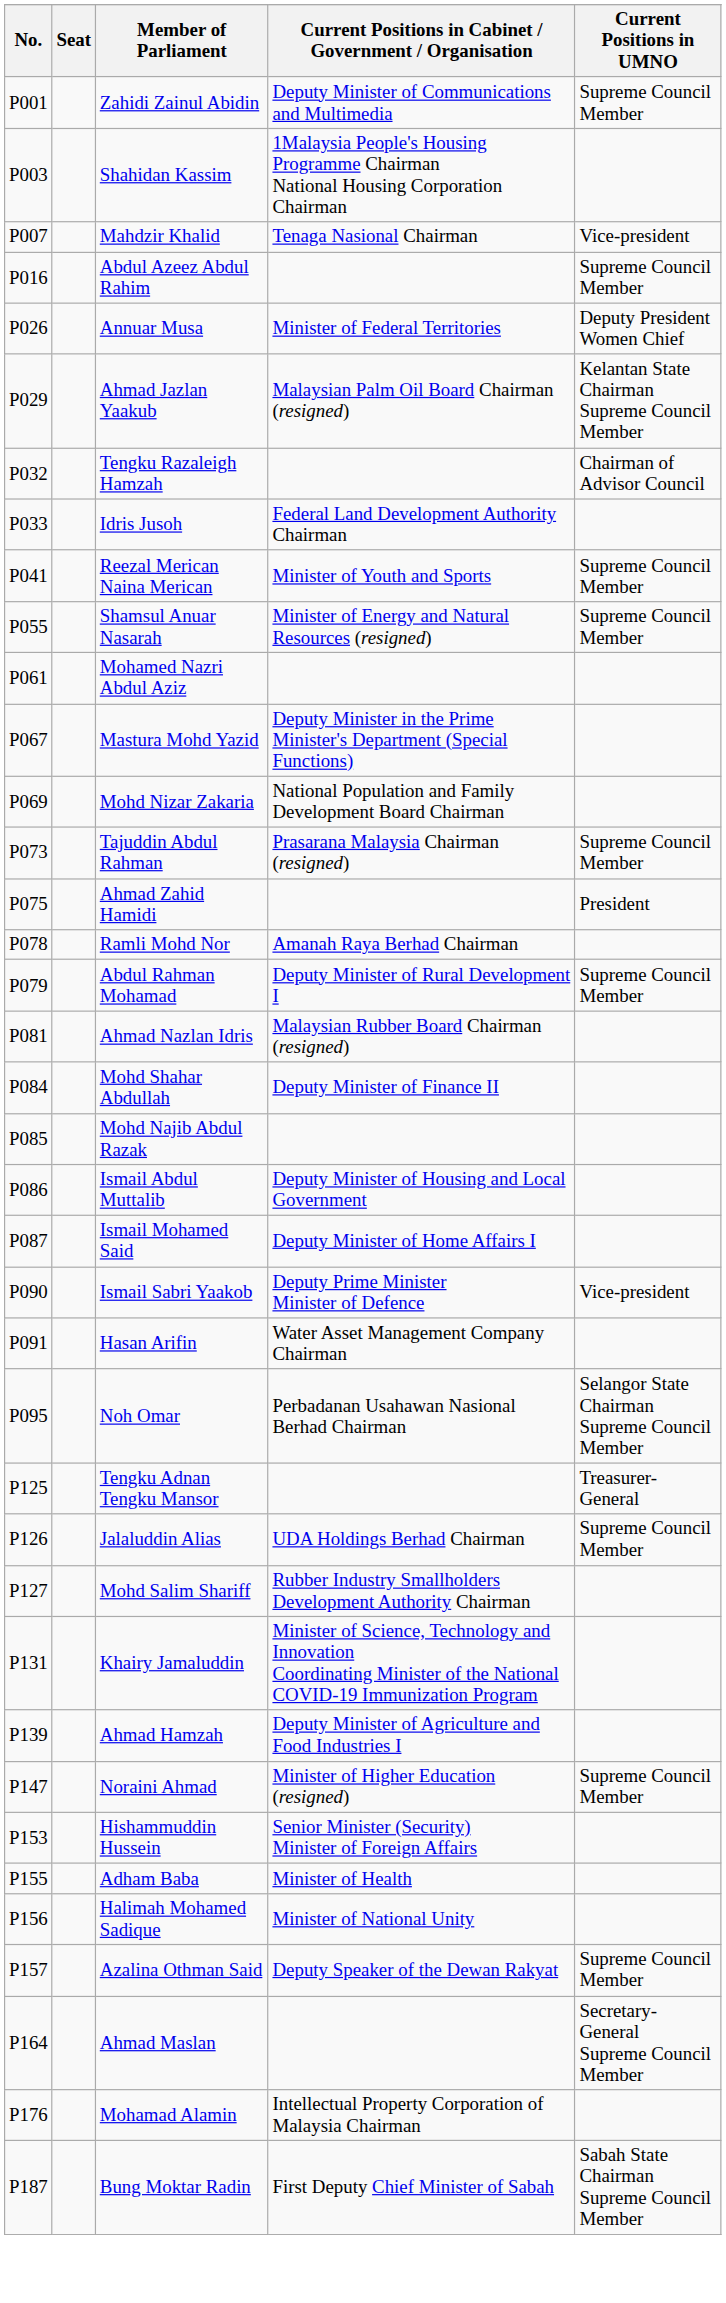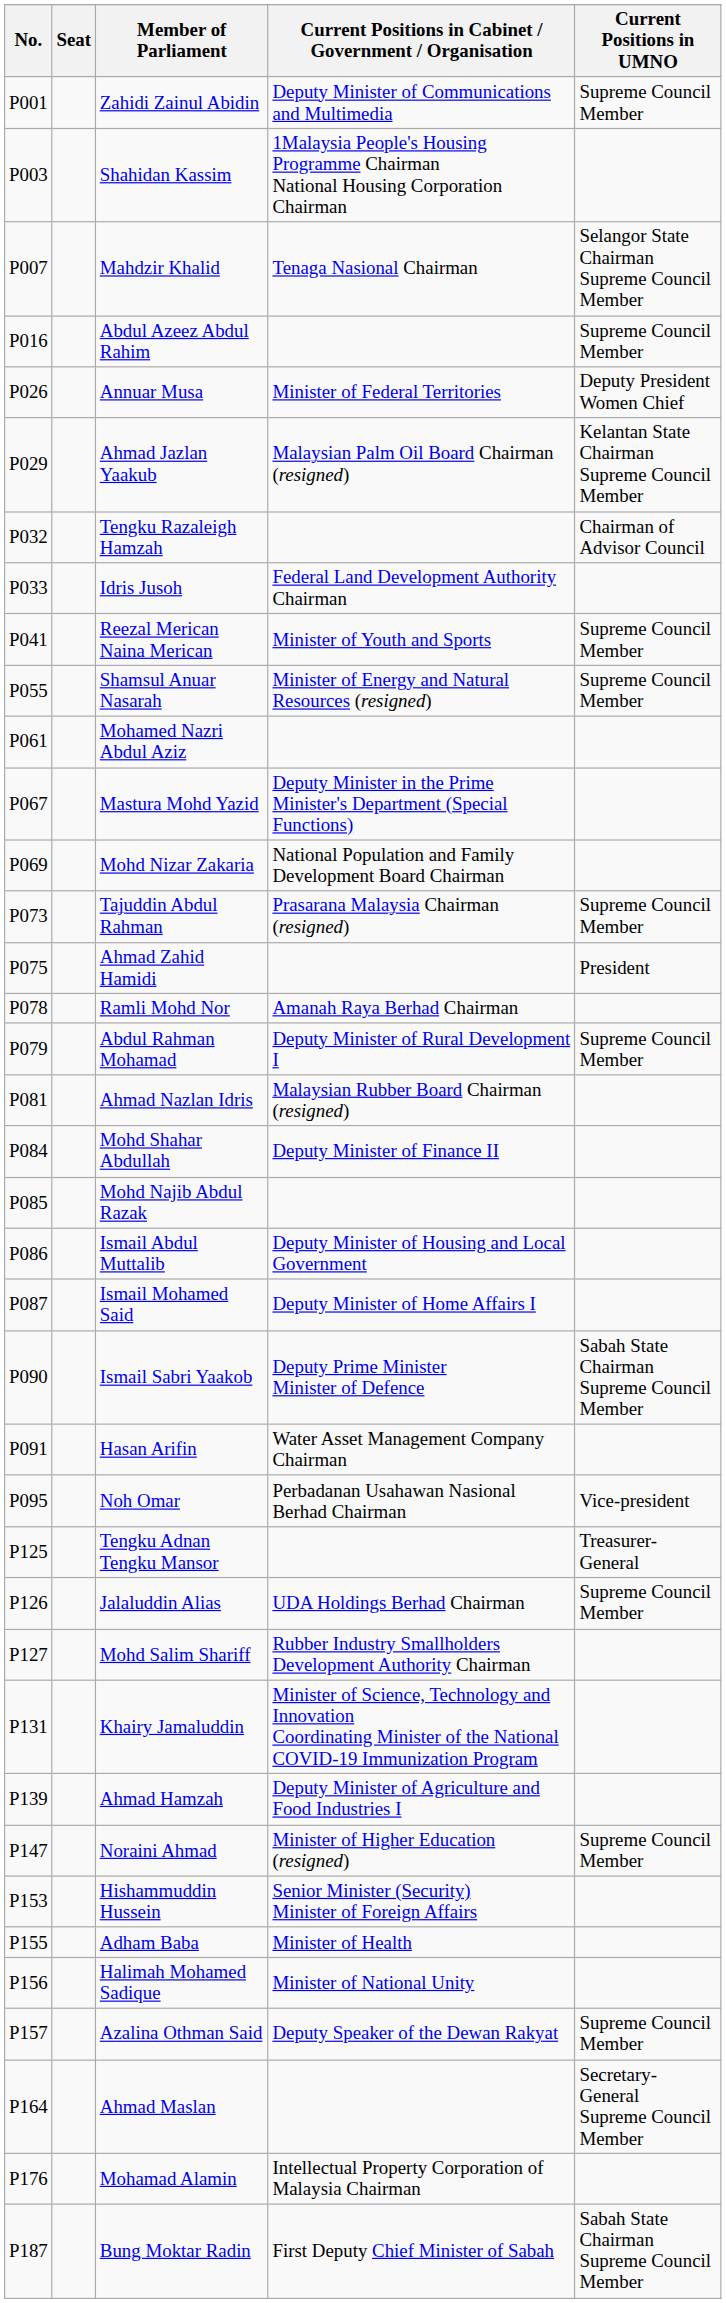Mahdzir Khalid | Current Positions in UMNO: Vice-president -> Selangor State Chairman Supreme Council Member
Ismail Sabri Yaakob | Current Positions in UMNO: Vice-president -> Sabah State Chairman Supreme Council Member
Noh Omar | Current Positions in UMNO: Selangor State Chairman Supreme Council Member -> Vice-president
